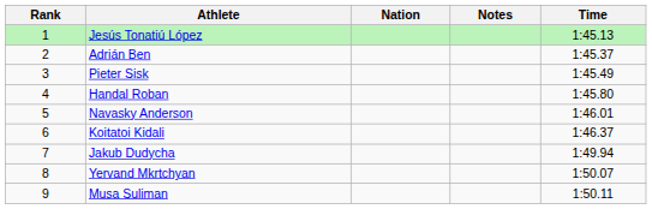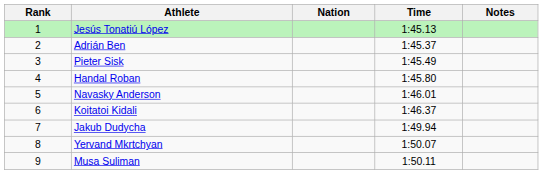columns swapped: Time <-> Notes
